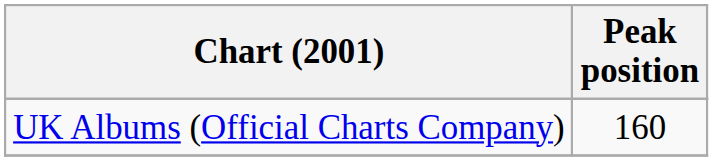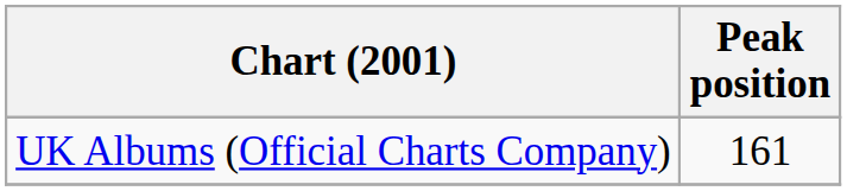UK Albums (Official Charts Company) | Peak position: 160 -> 161
